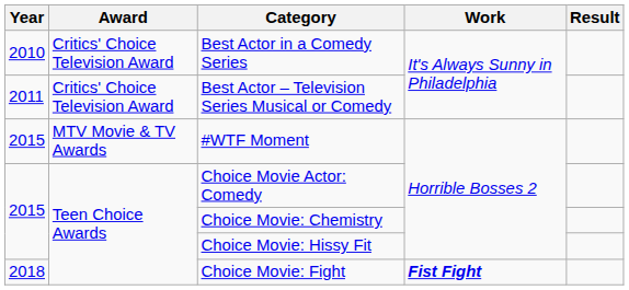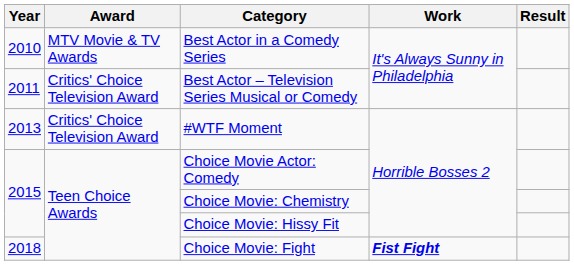Best Actor in a Comedy Series | Award: Critics' Choice Television Award -> MTV Movie & TV Awards
#WTF Moment | Year: 2015 -> 2013
#WTF Moment | Award: MTV Movie & TV Awards -> Critics' Choice Television Award
